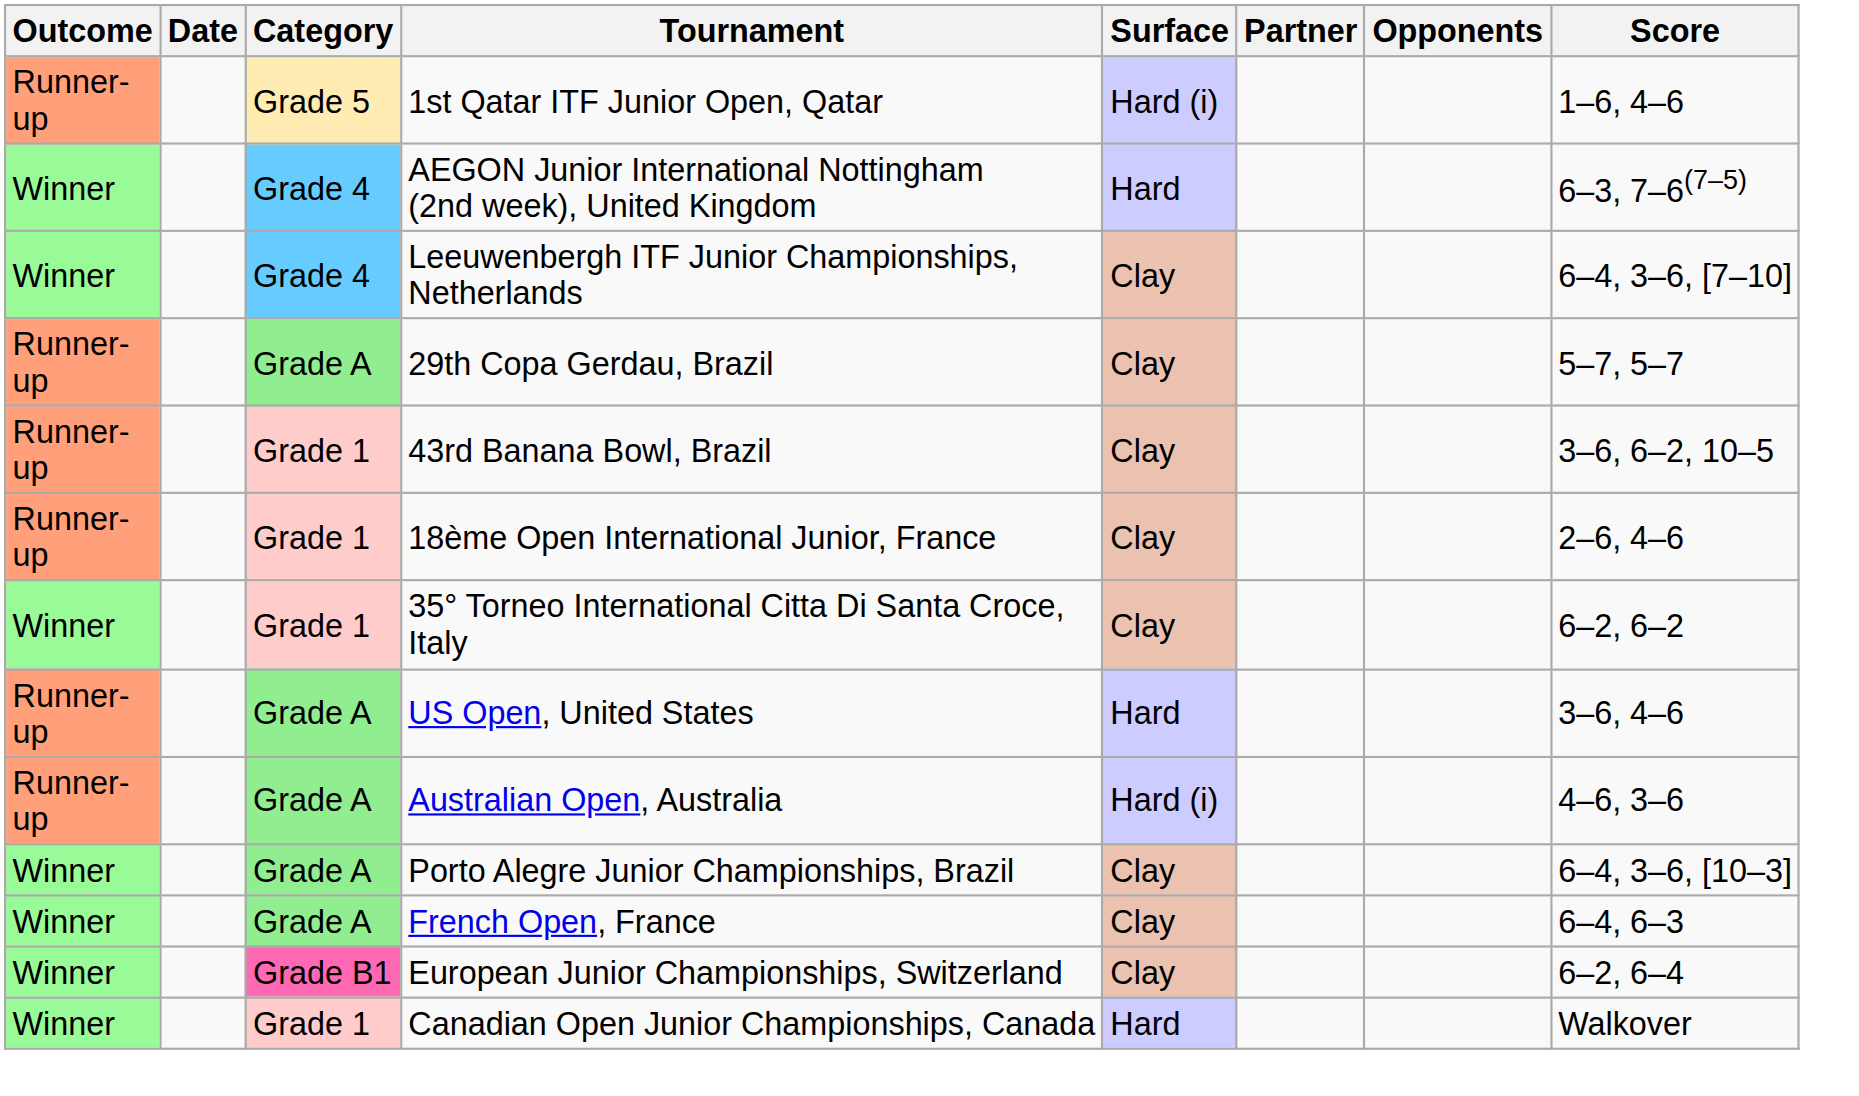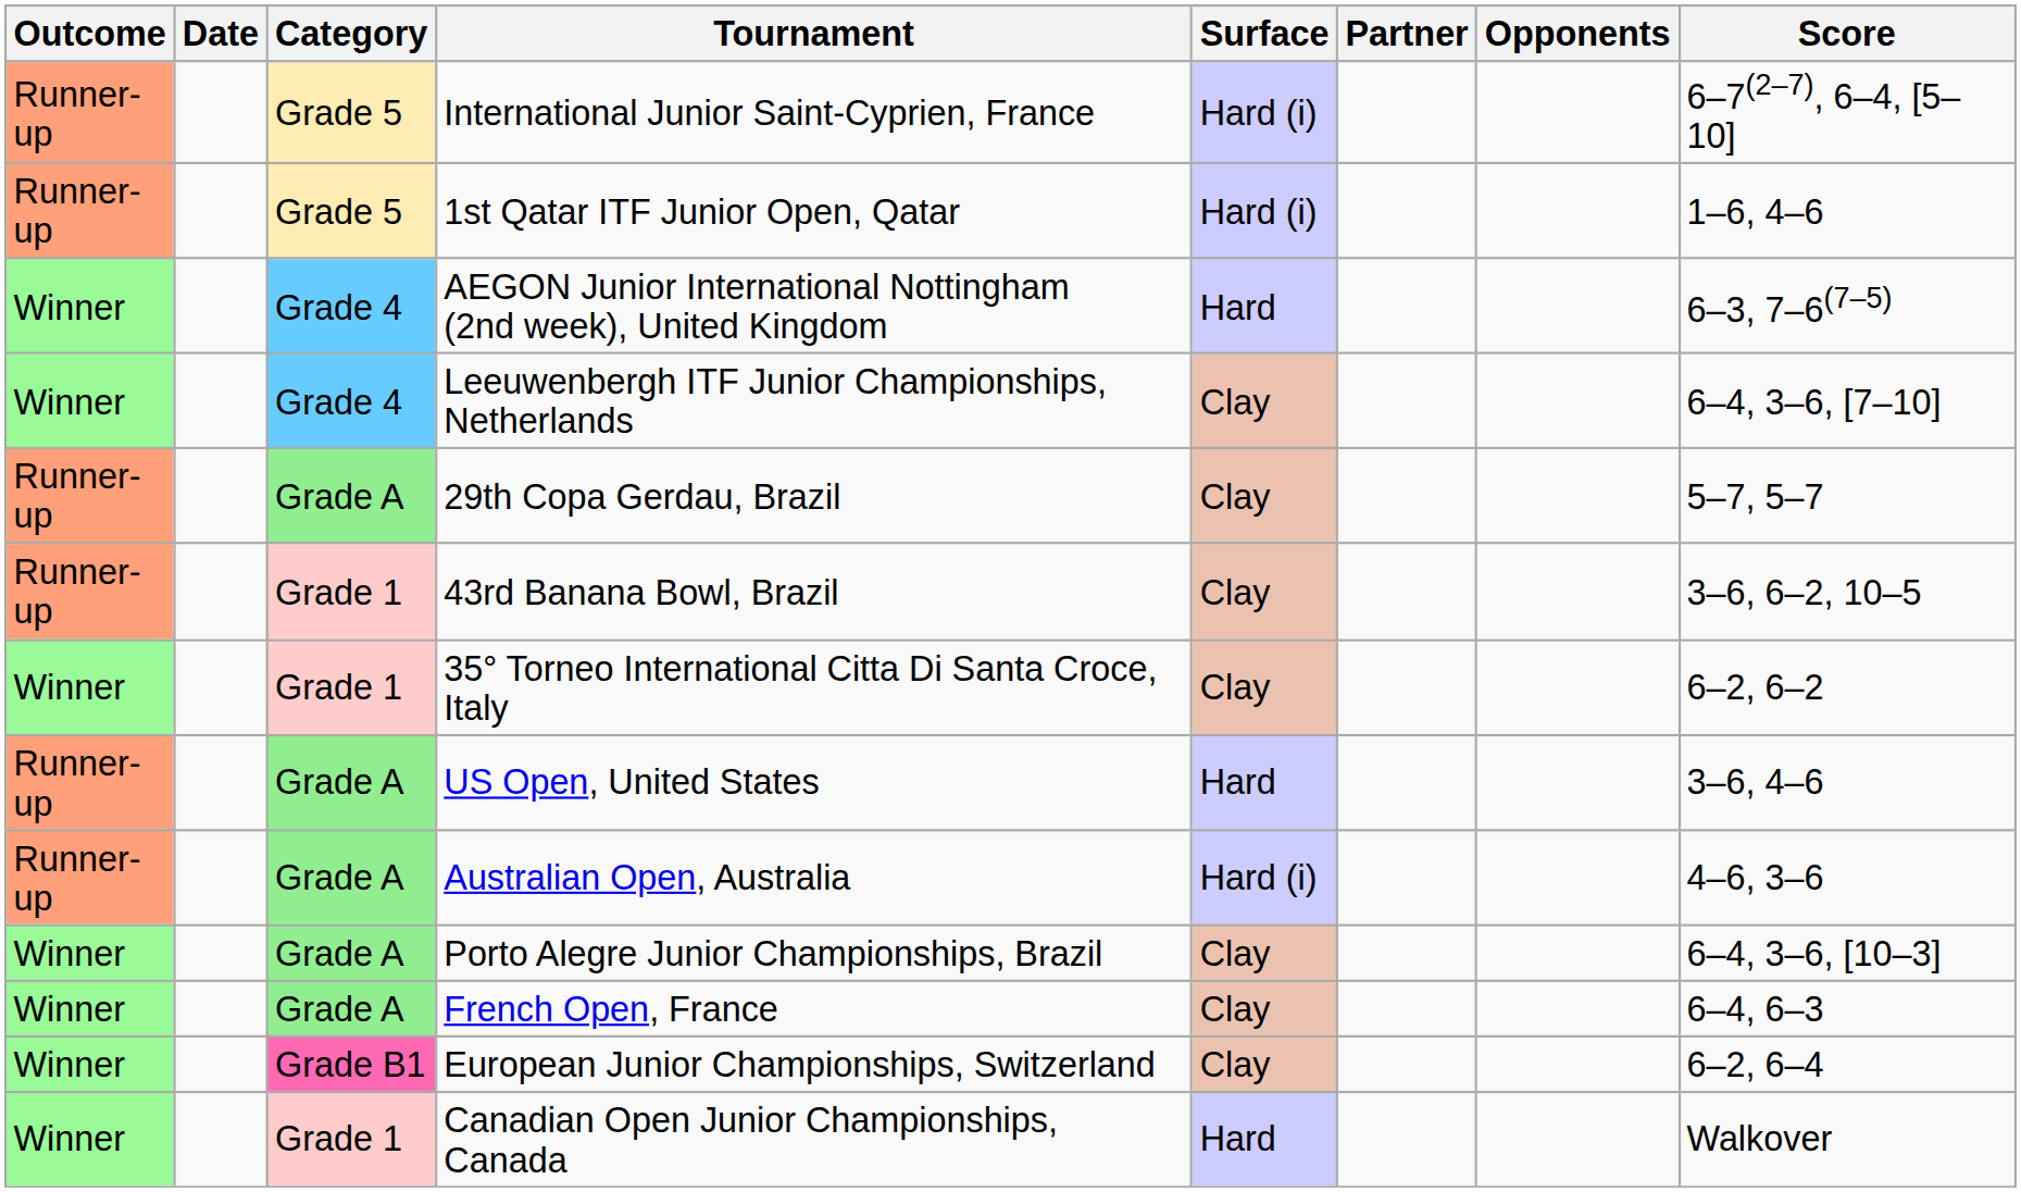+ row: Runner-up | Grade 5 | International Junior Saint-Cyprien, France | Hard (i) | 6–7(2–7), 6–4, [5–10]
- row: Runner-up | Grade 1 | 18ème Open International Junior, France | Clay | 2–6, 4–6
